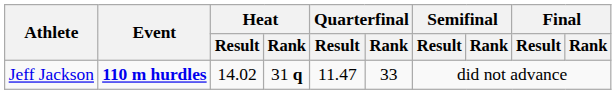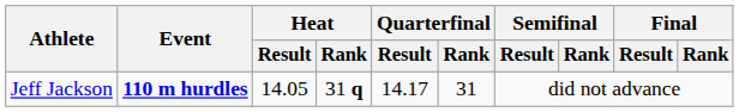Jeff Jackson | Heat / Result: 14.02 -> 14.05
Jeff Jackson | Quarterfinal / Result: 11.47 -> 14.17
Jeff Jackson | Quarterfinal / Rank: 33 -> 31
